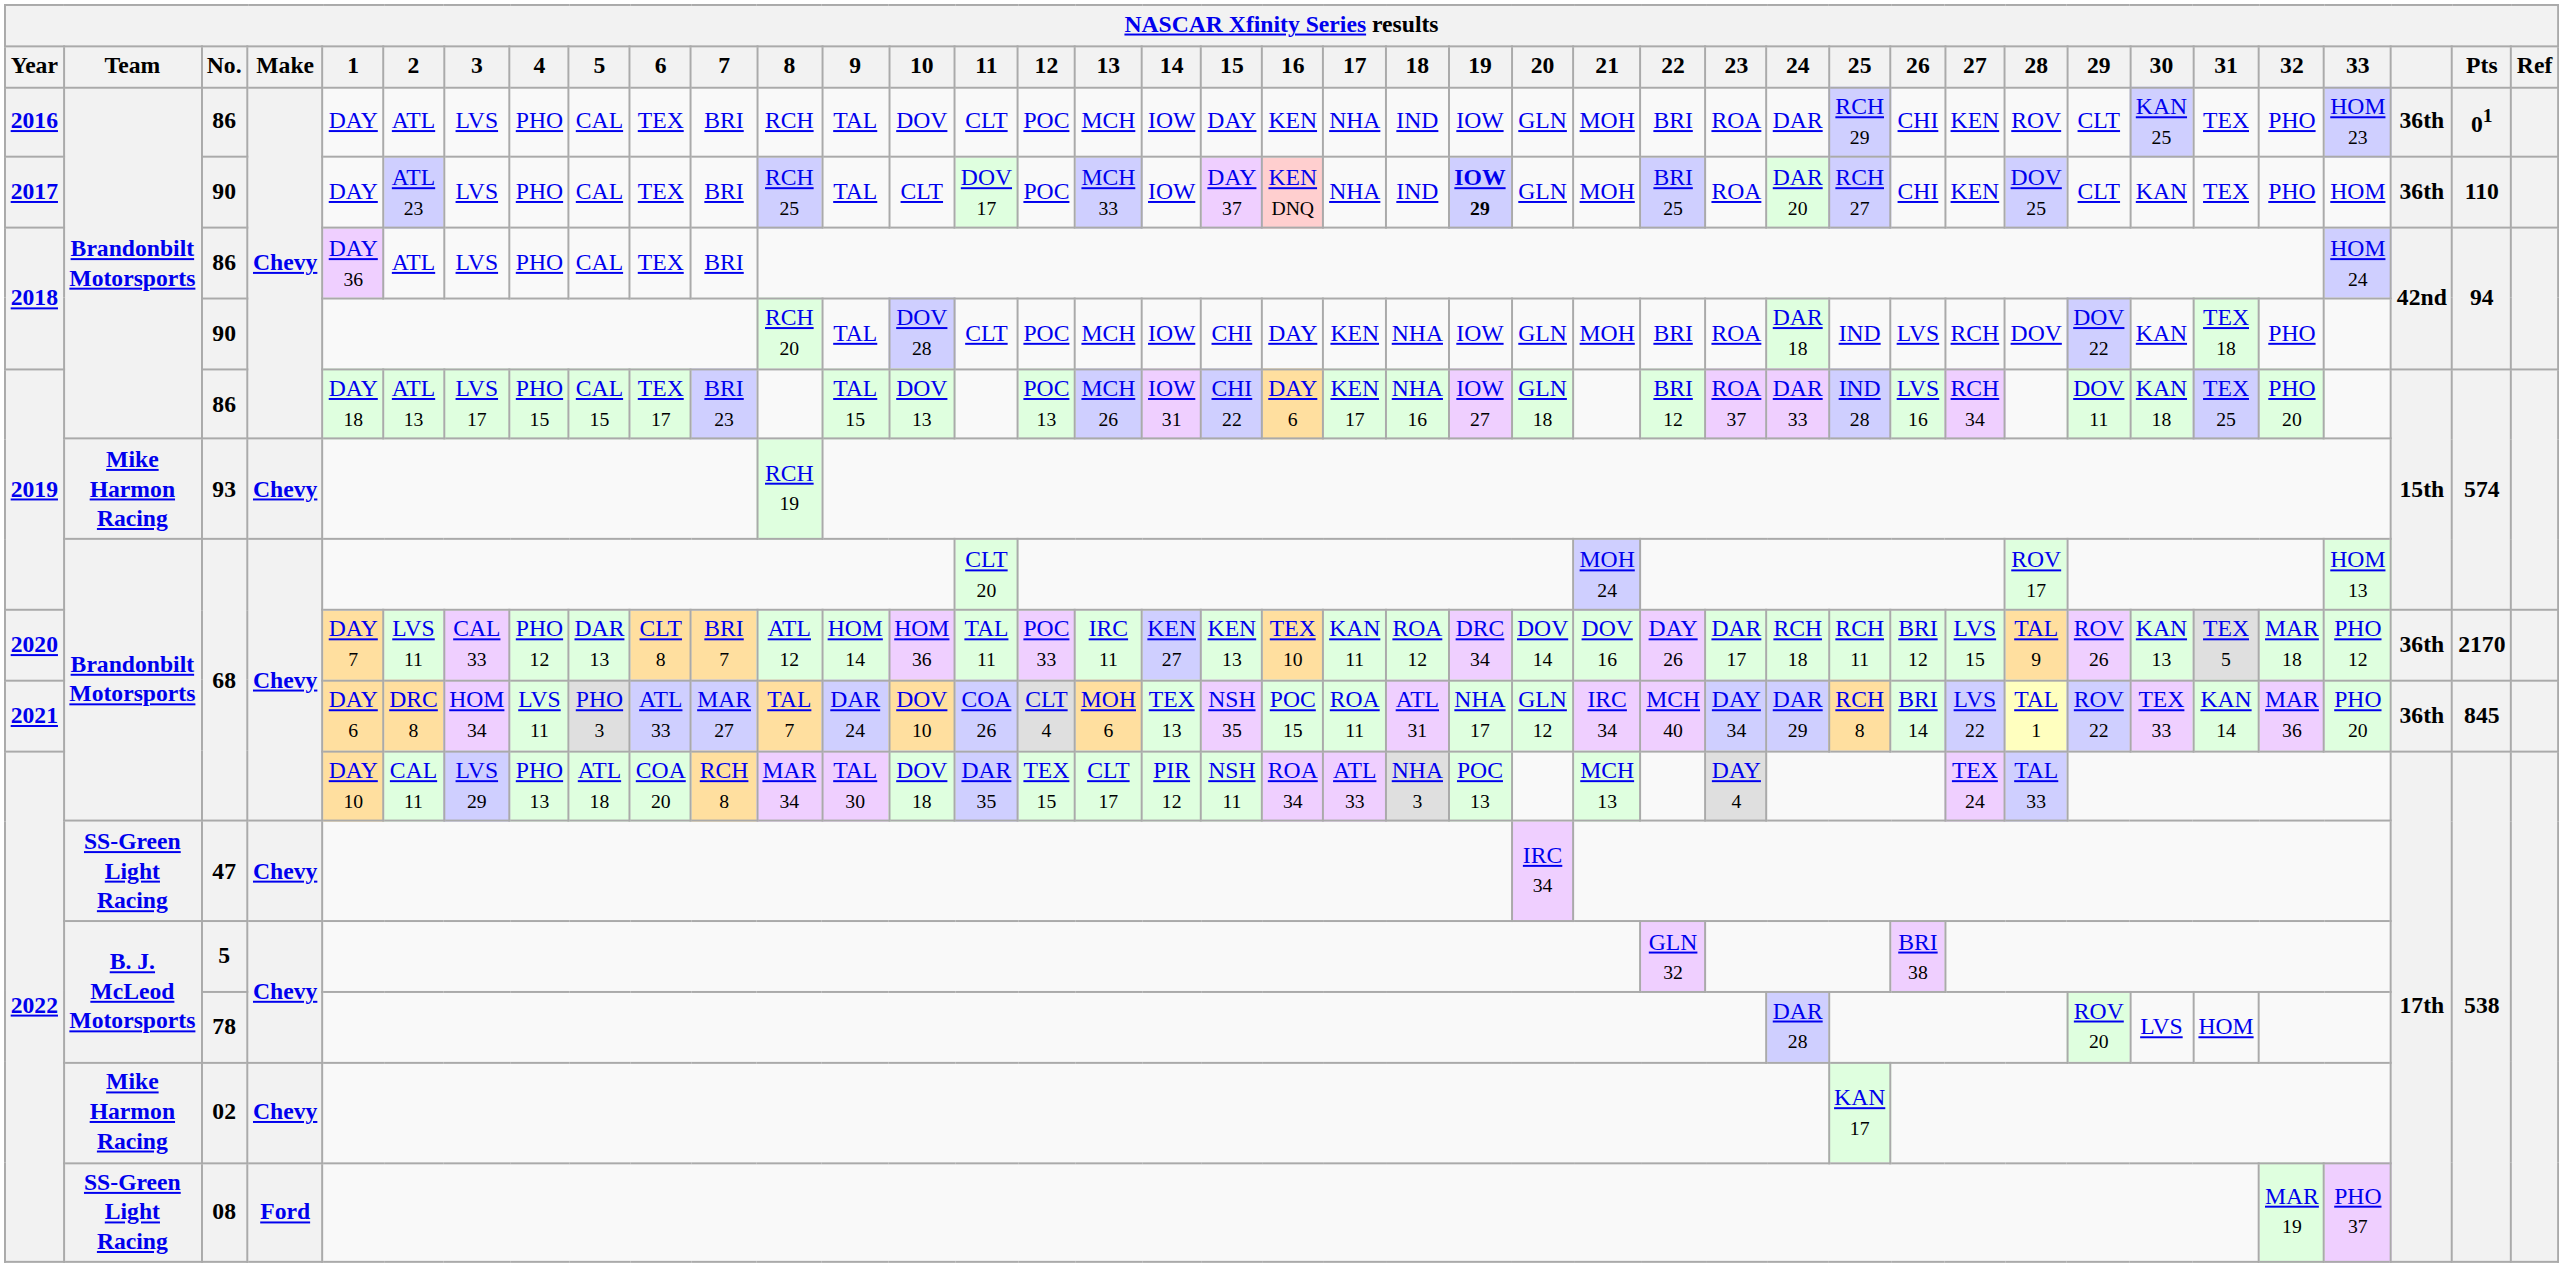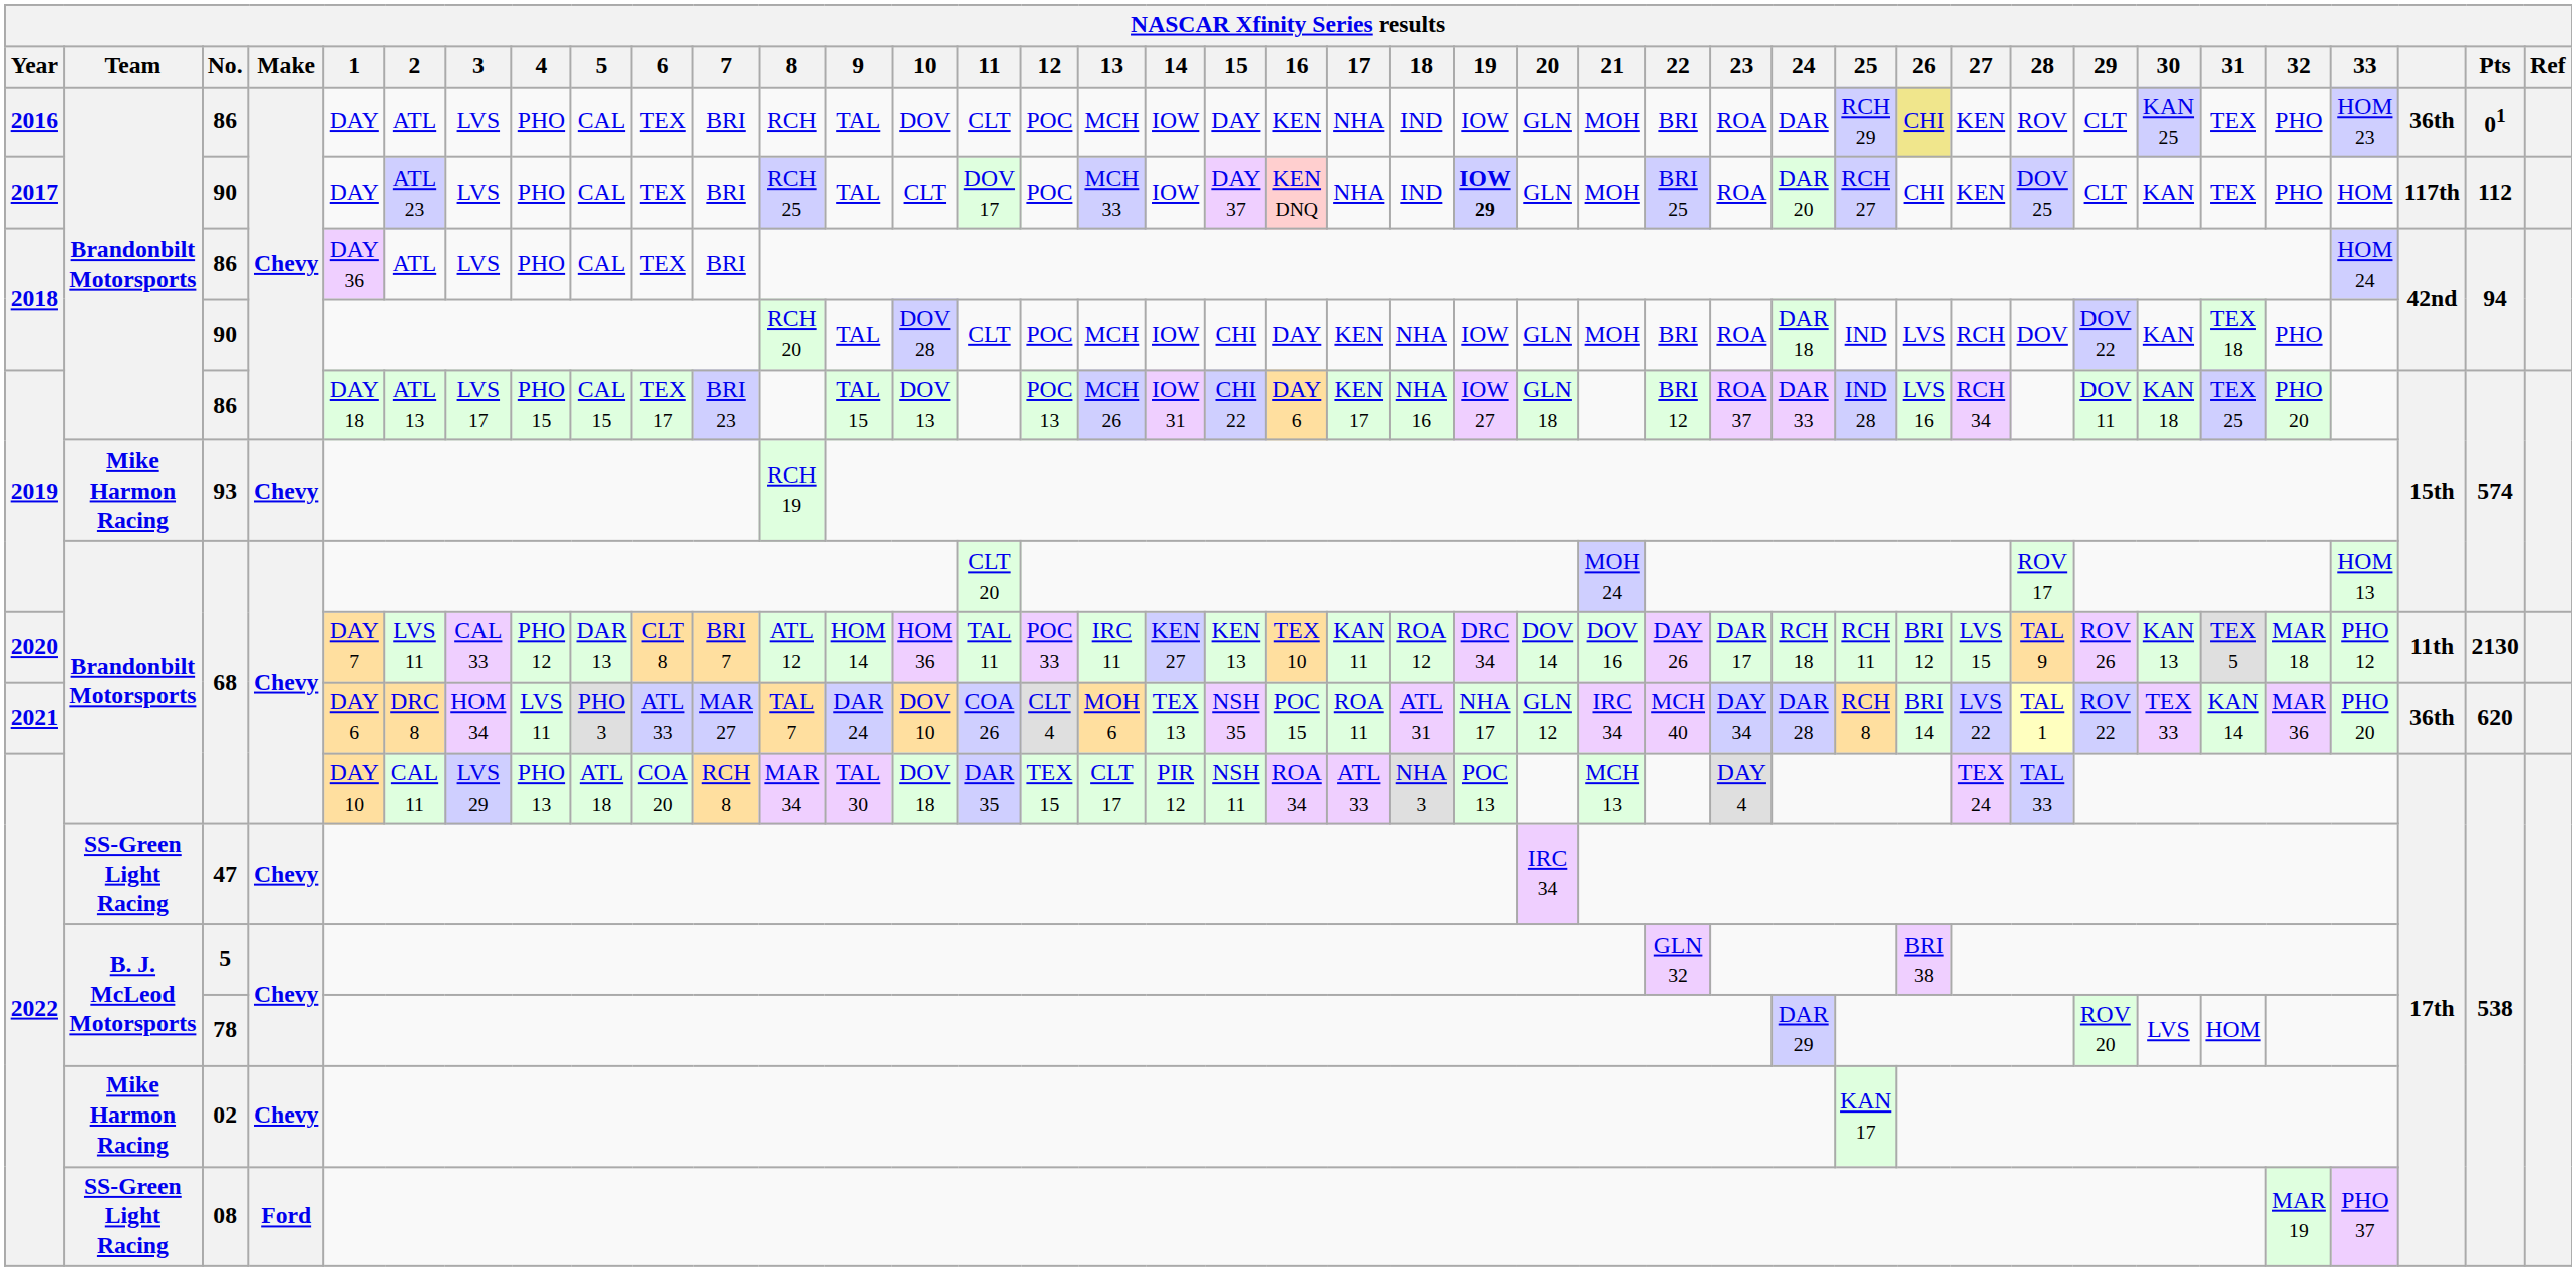2016 / 86 | 26: no background -> khaki background
2017 / 90 | column 38: 36th -> 117th
2017 / 90 | Pts: 110 -> 112
2020 / 68 | column 38: 36th -> 11th
2020 / 68 | Pts: 2170 -> 2130
2021 / 68 | 24: DAR 29 -> DAR 28
2021 / 68 | Pts: 845 -> 620
78 | 24: DAR 28 -> DAR 29
